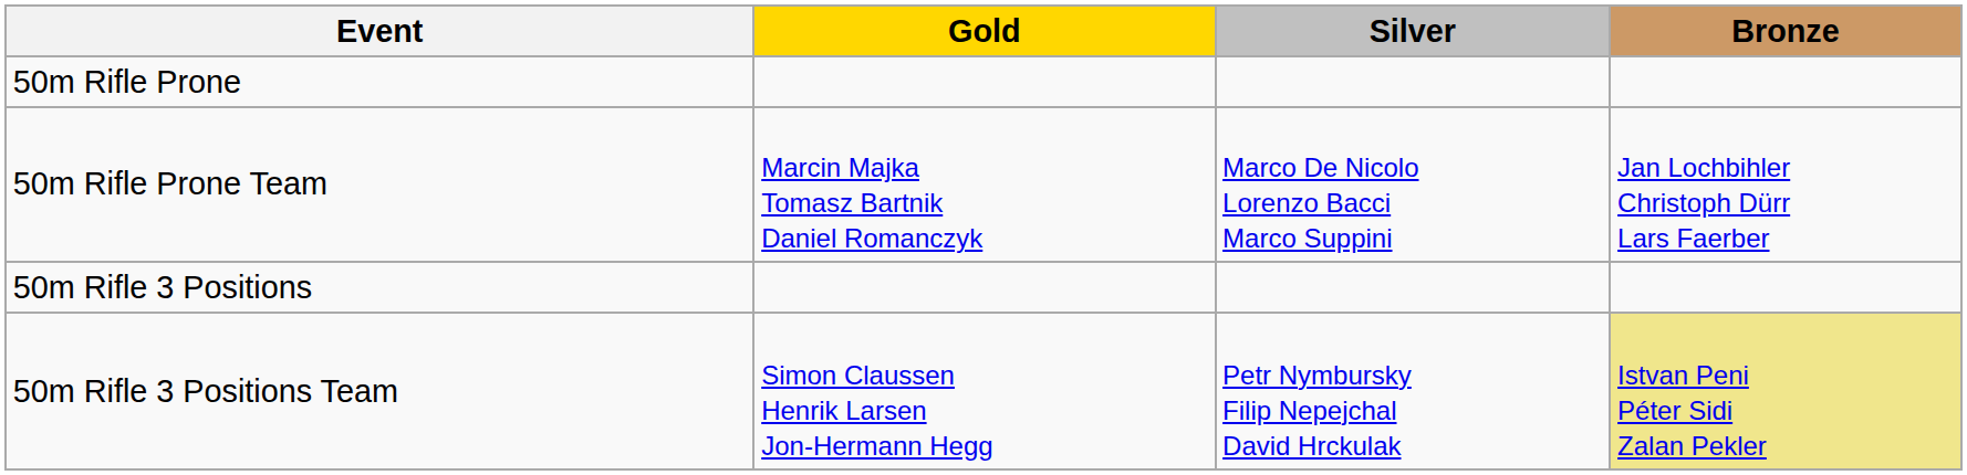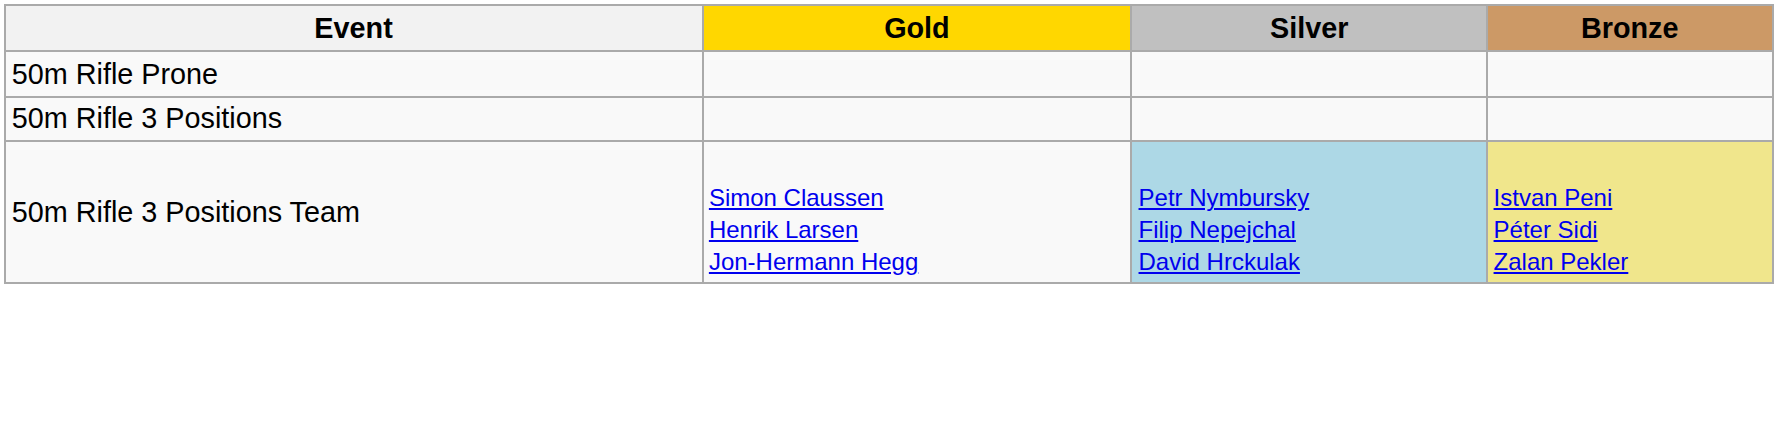- row: 50m Rifle Prone Team | Marcin Majka Tomasz Bartnik Daniel Romanczyk | Marco De Nicolo Lorenzo Bacci Marco Suppini | Jan Lochbihler Christoph Dürr Lars Faerber
50m Rifle 3 Positions Team | Silver: no background -> lightblue background
